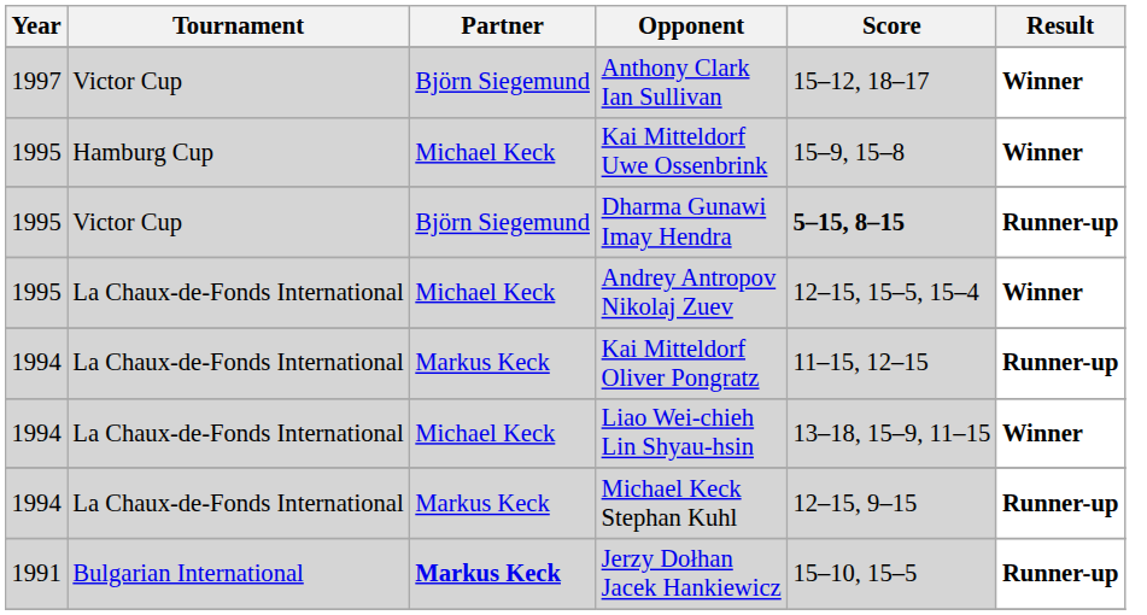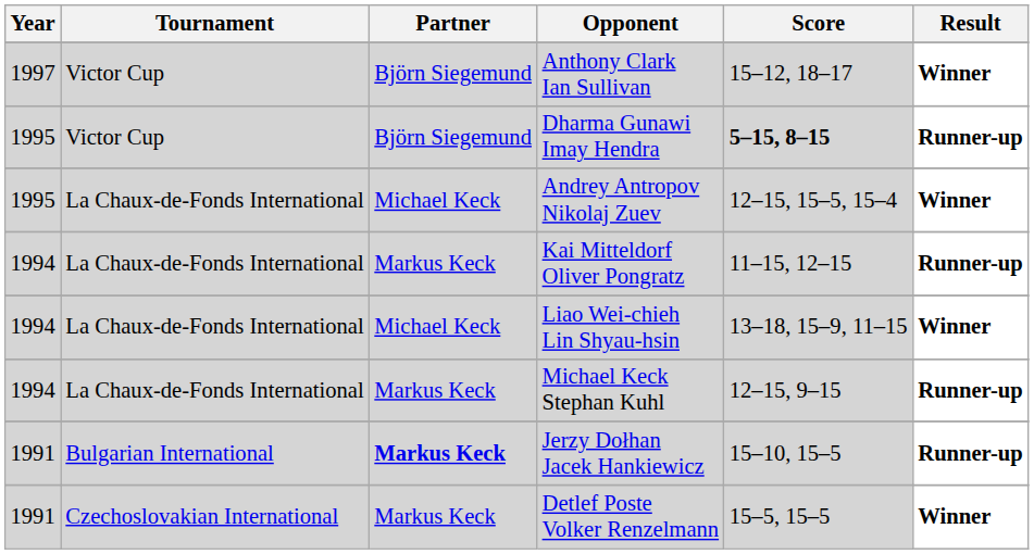- row: 1995 | Hamburg Cup | Michael Keck | Kai Mitteldorf Uwe Ossenbrink | 15–9, 15–8 | Winner
+ row: 1991 | Czechoslovakian International | Markus Keck | Detlef Poste Volker Renzelmann | 15–5, 15–5 | Winner
